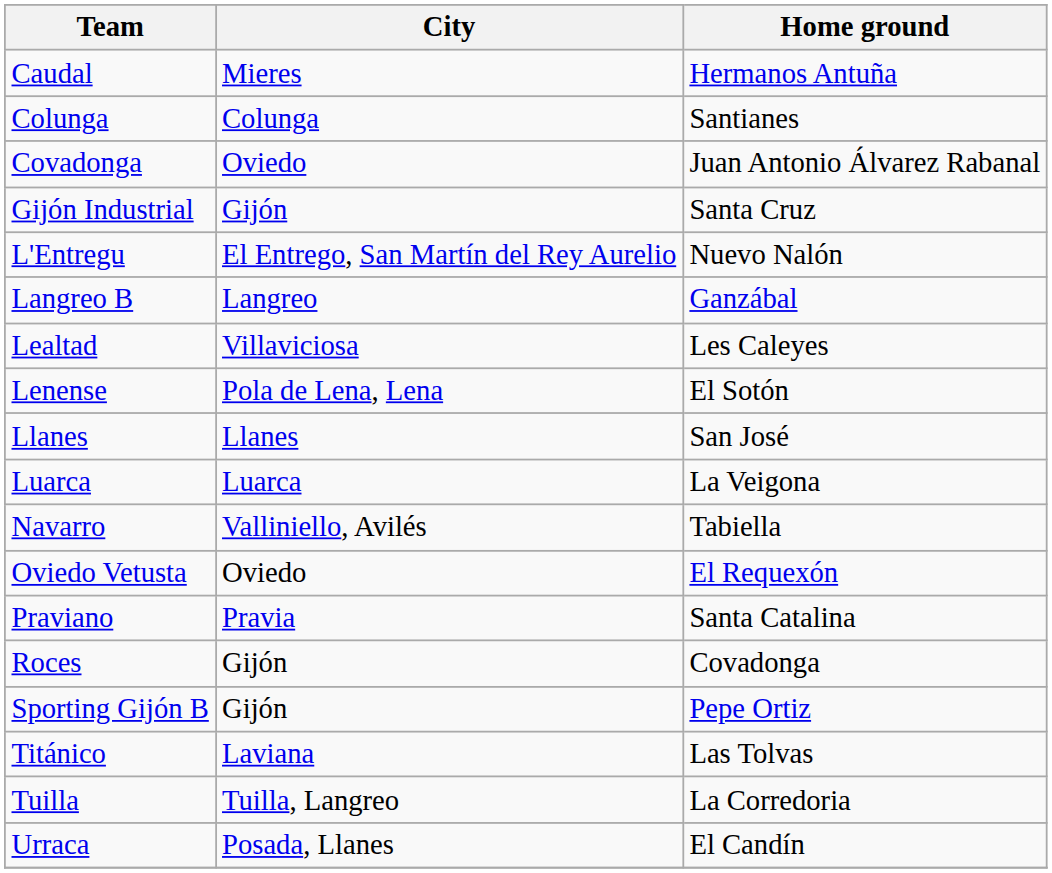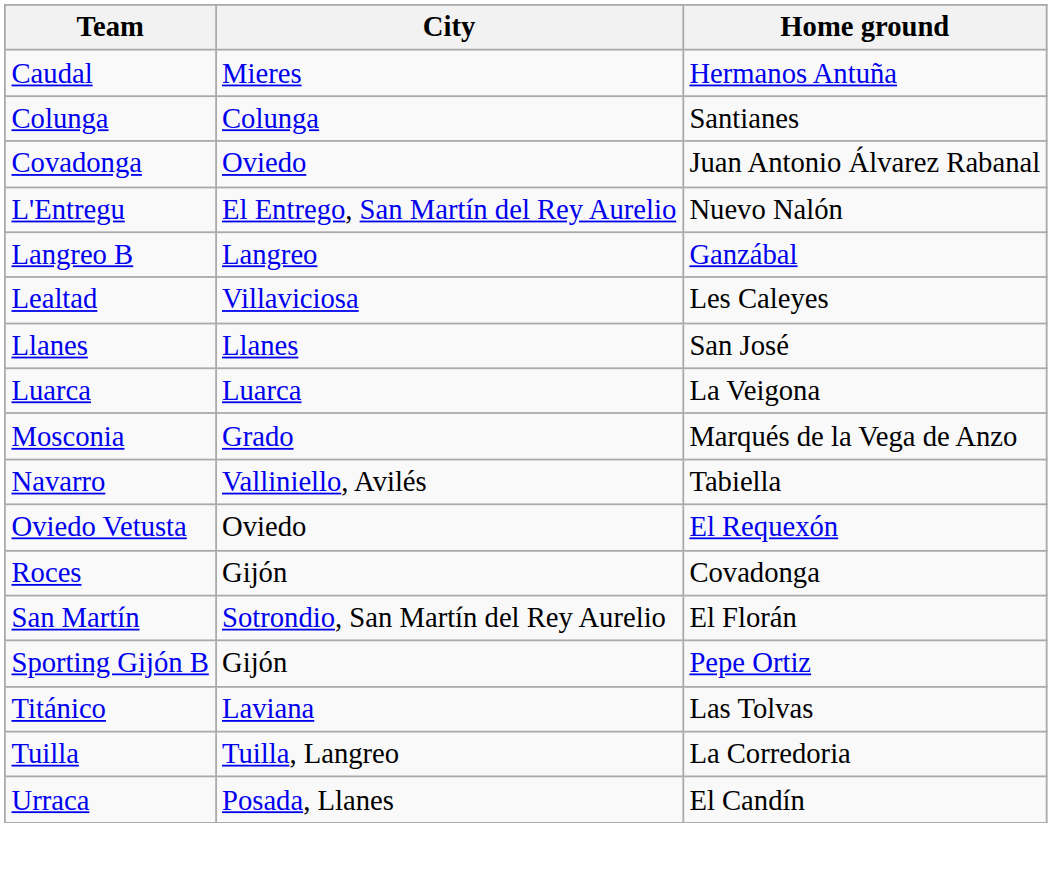- row: Gijón Industrial | Gijón | Santa Cruz
- row: Lenense | Pola de Lena, Lena | El Sotón
+ row: Mosconia | Grado | Marqués de la Vega de Anzo
- row: Praviano | Pravia | Santa Catalina
+ row: San Martín | Sotrondio, San Martín del Rey Aurelio | El Florán
